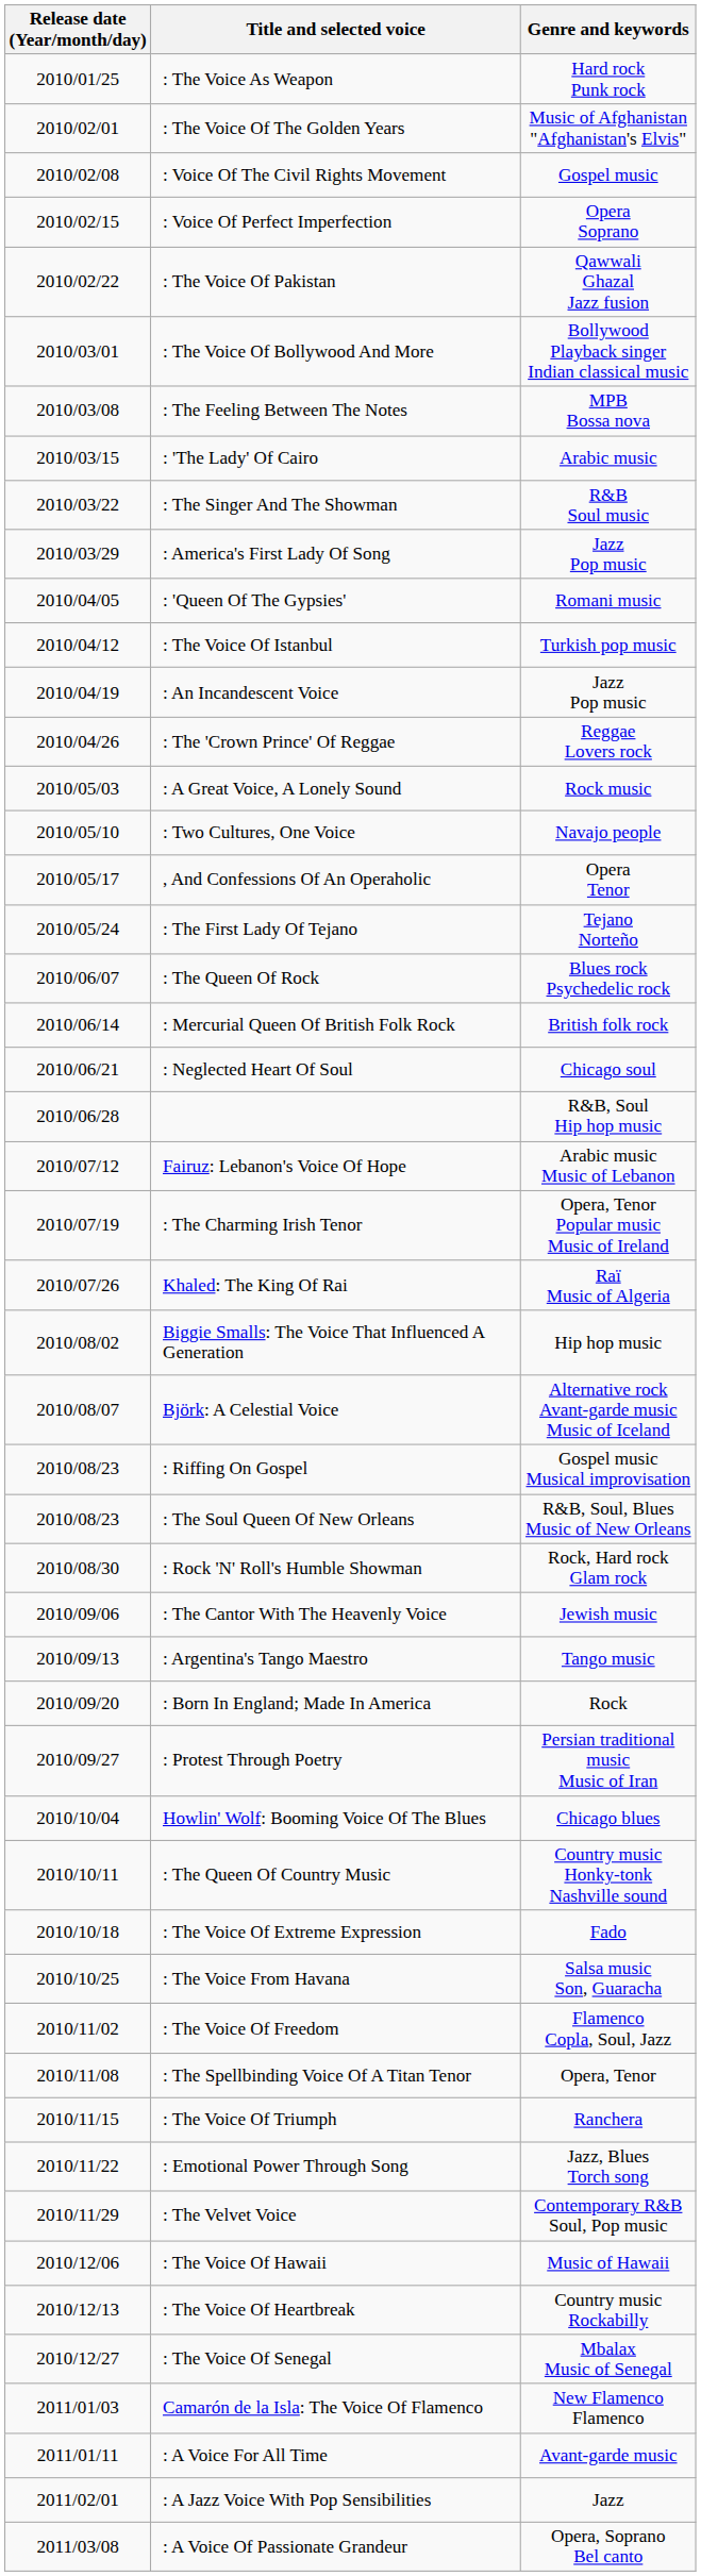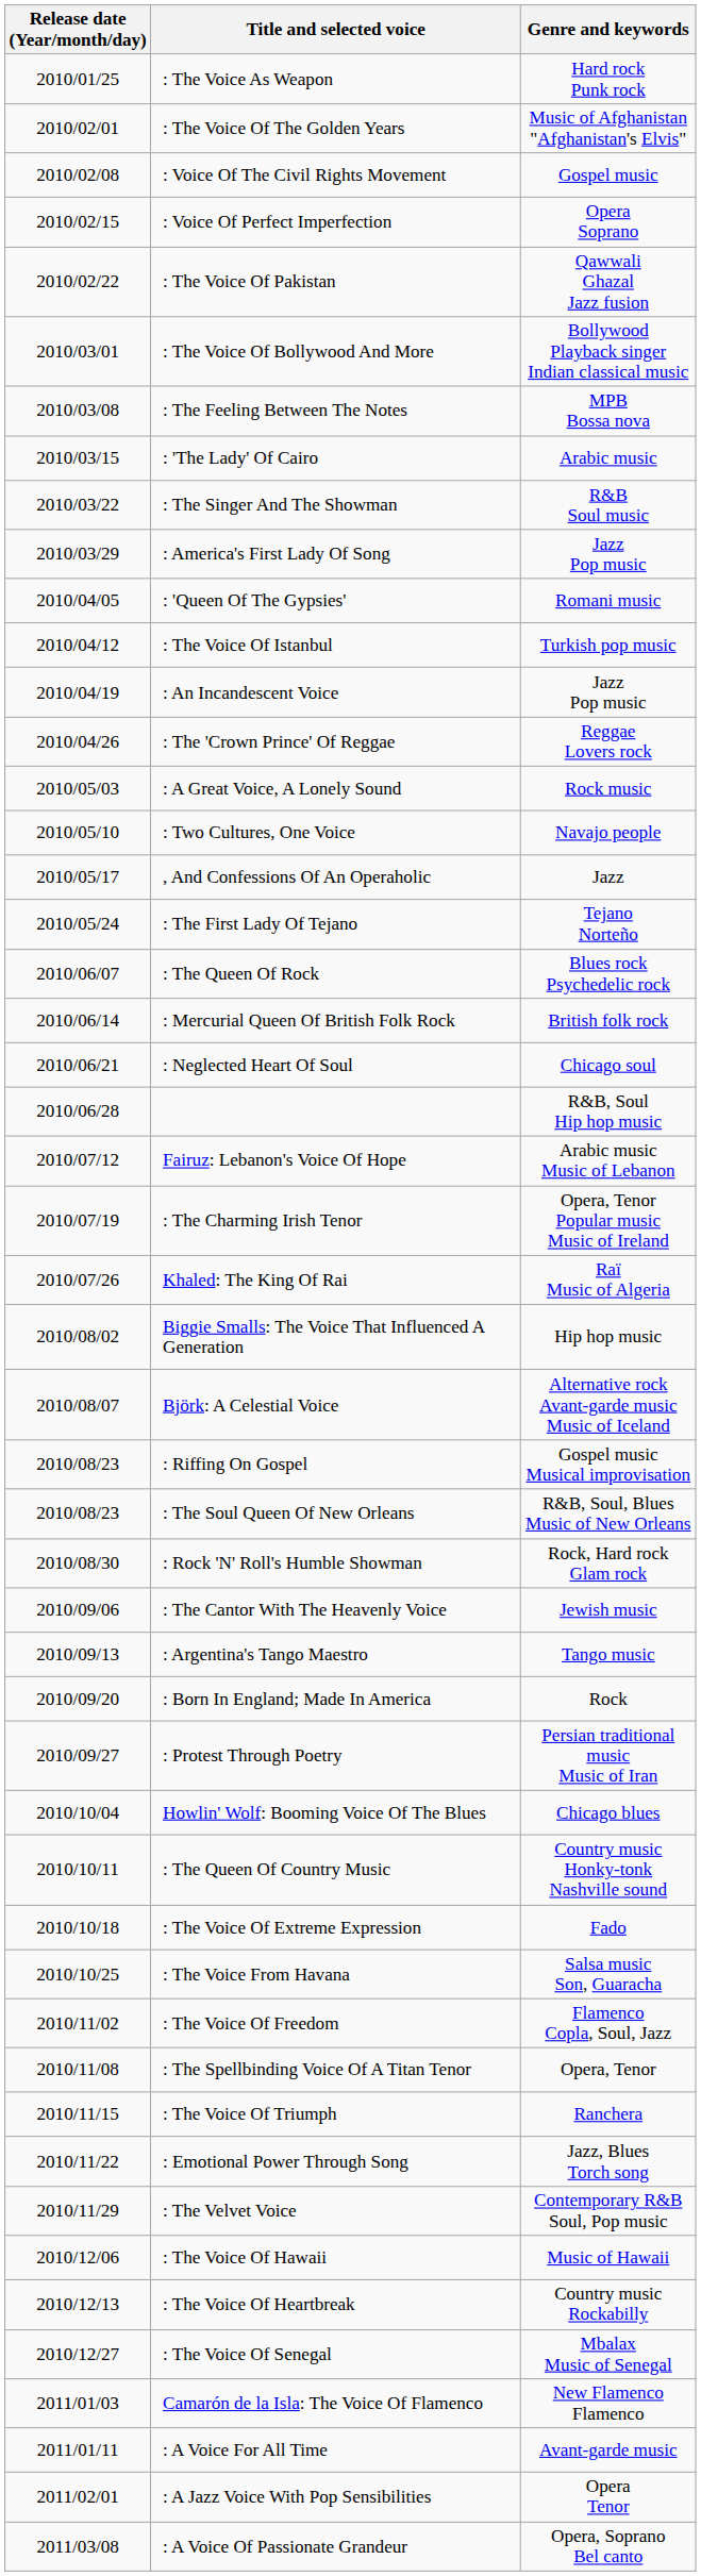, And Confessions Of An Operaholic | Genre and keywords: Opera Tenor -> Jazz
: A Jazz Voice With Pop Sensibilities | Genre and keywords: Jazz -> Opera Tenor
